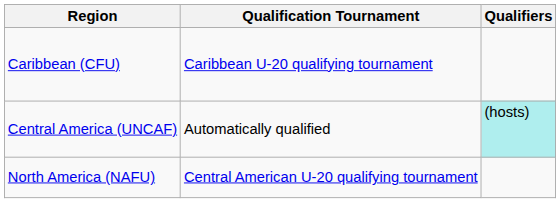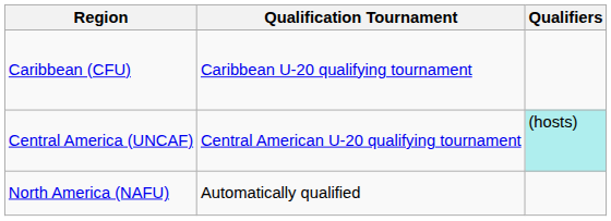Central America (UNCAF) | Qualification Tournament: Automatically qualified -> Central American U-20 qualifying tournament
North America (NAFU) | Qualification Tournament: Central American U-20 qualifying tournament -> Automatically qualified
